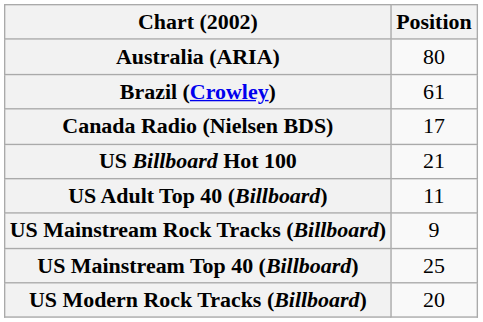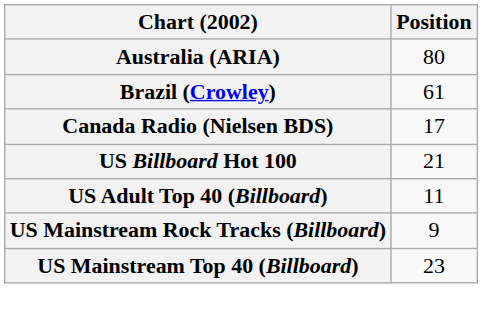US Mainstream Top 40 (Billboard) | Position: 25 -> 23
- row: US Modern Rock Tracks (Billboard) | 20
